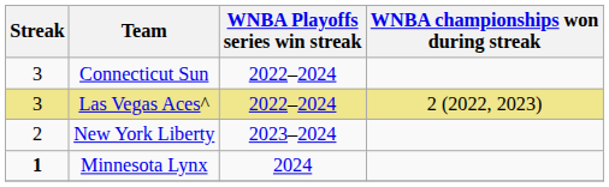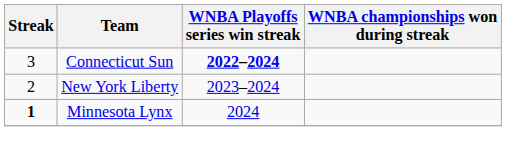Connecticut Sun | WNBA Playoffs series win streak: normal -> bold
- row: 3 | Las Vegas Aces^ | 2022–2024 | 2 (2022, 2023)
